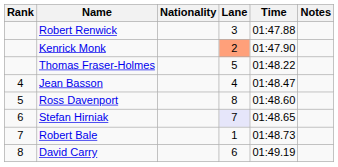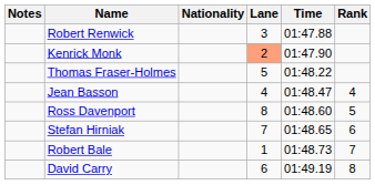columns swapped: Rank <-> Notes
Stefan Hirniak | Lane: lavender background -> no background
